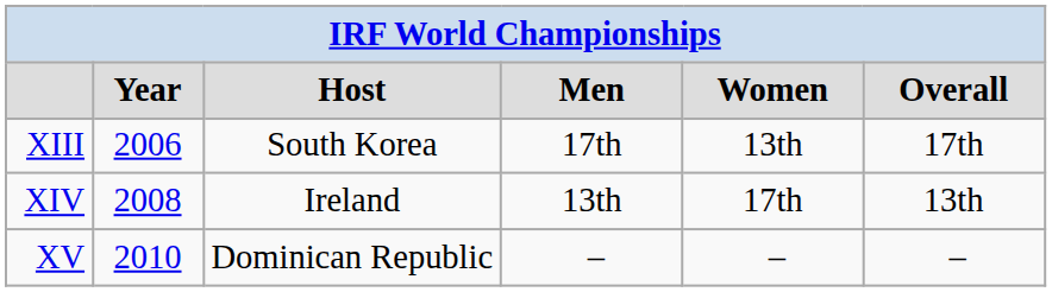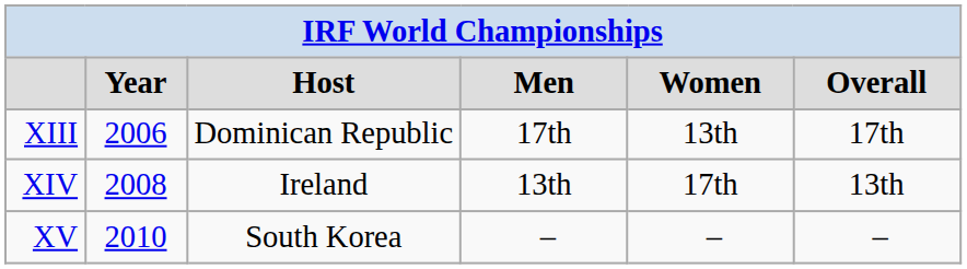XIII | column 3: South Korea -> Dominican Republic
XV | column 3: Dominican Republic -> South Korea
